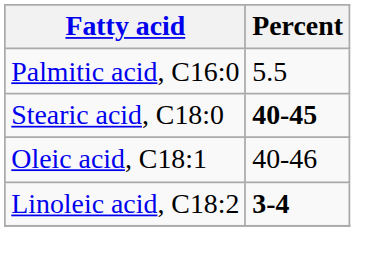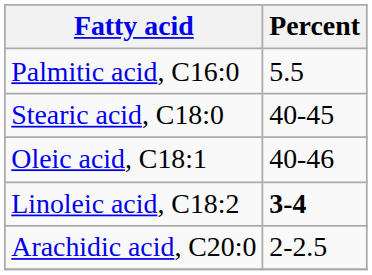Stearic acid, C18:0 | Percent: bold -> normal
+ row: Arachidic acid, C20:0 | 2-2.5
